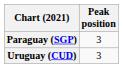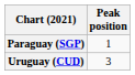Paraguay (SGP) | Peak position: 3 -> 1
